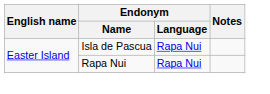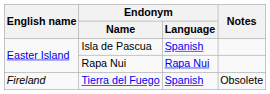Isla de Pascua | Endonym / Language: Rapa Nui -> Spanish
+ row: Fireland | Tierra del Fuego | Spanish | Obsolete
